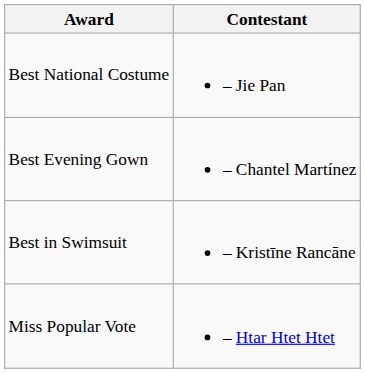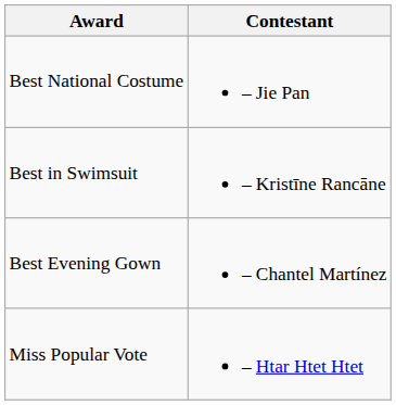rows swapped: Best Evening Gown <-> Best in Swimsuit
